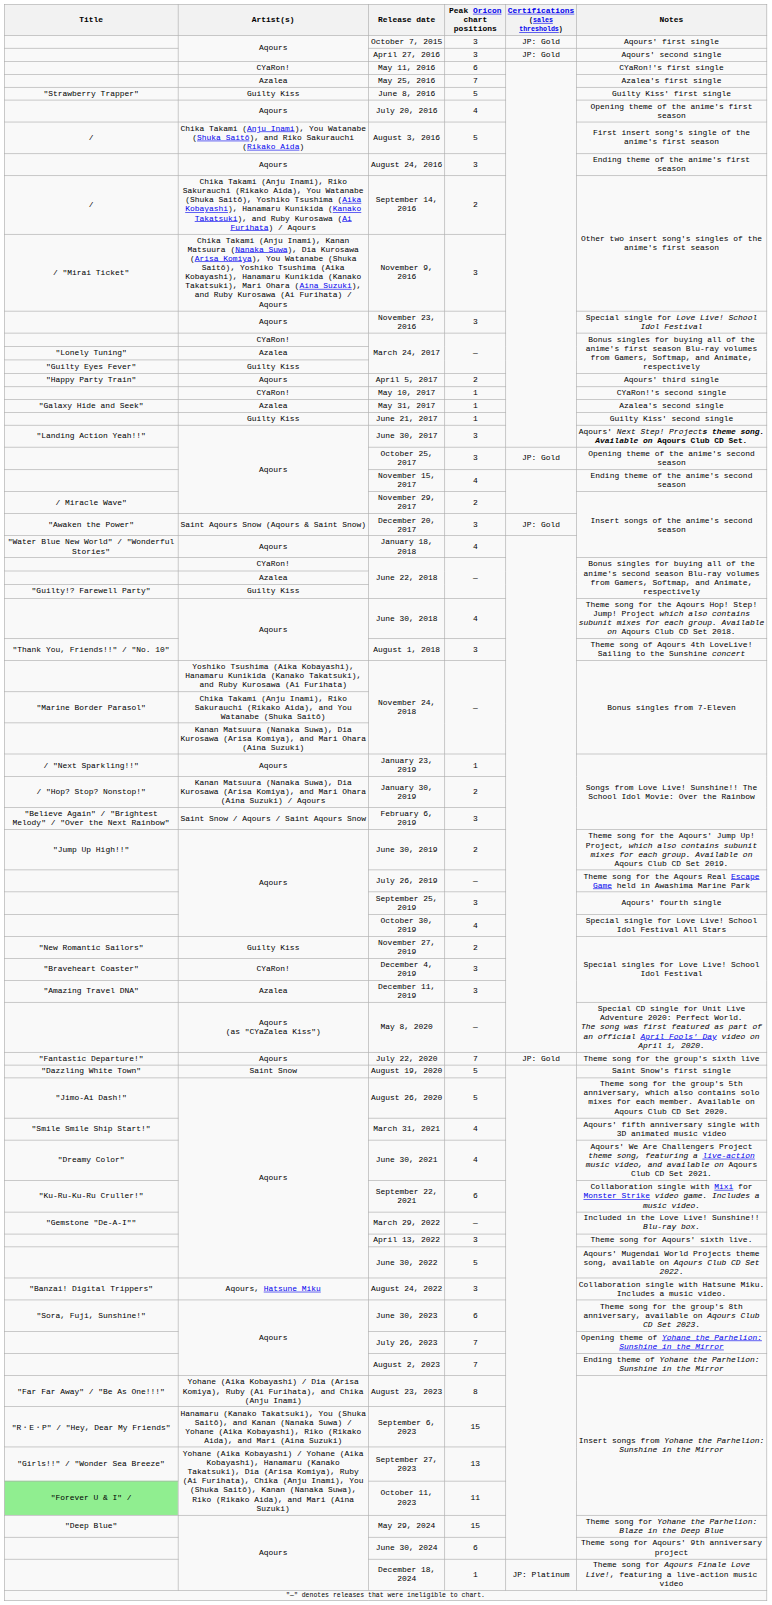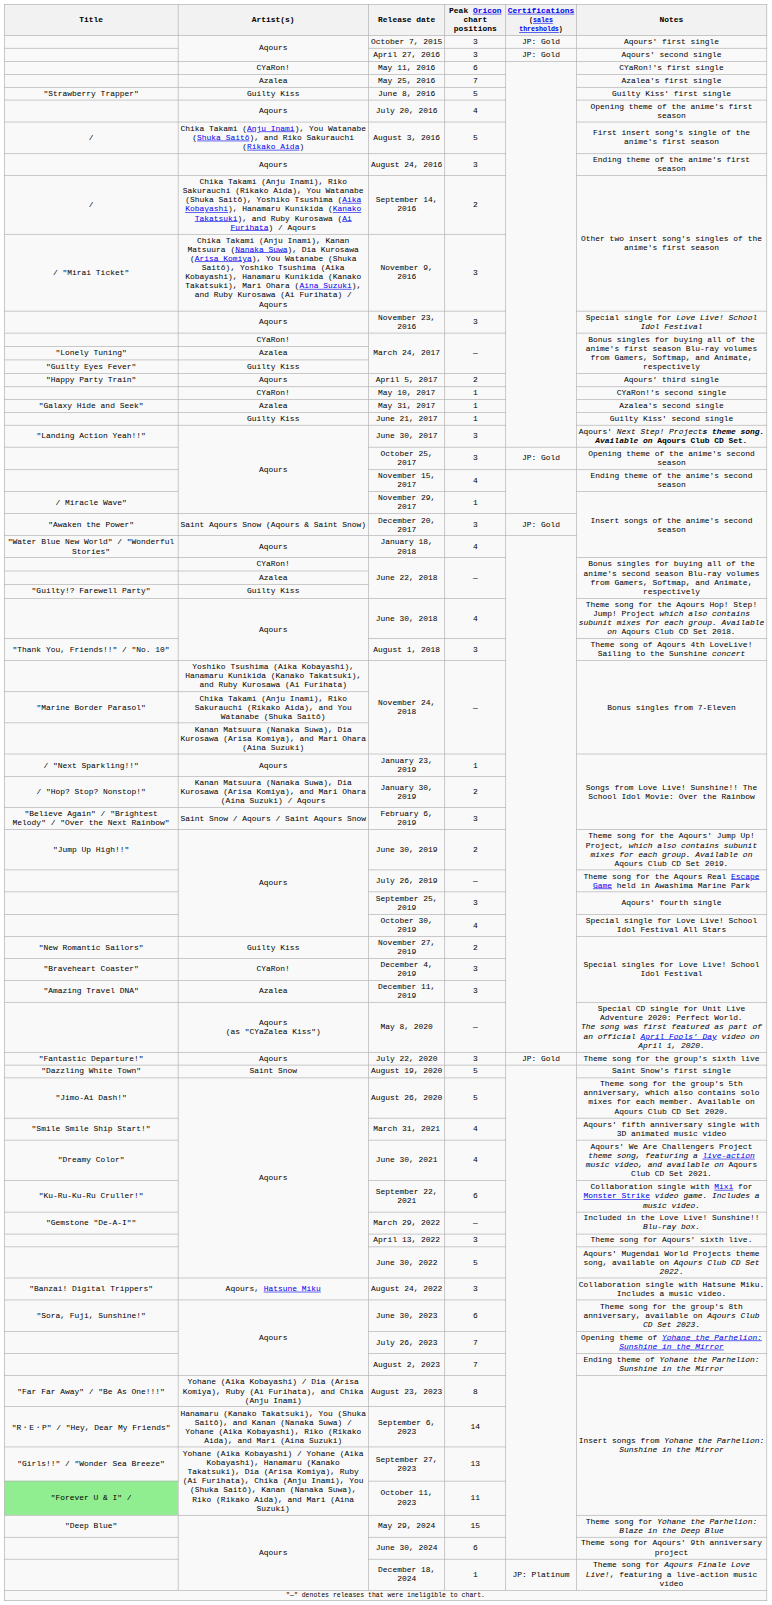November 29, 2017 | Peak Oricon chart positions: 2 -> 1
July 22, 2020 | Peak Oricon chart positions: 7 -> 3
September 6, 2023 | Peak Oricon chart positions: 15 -> 14
